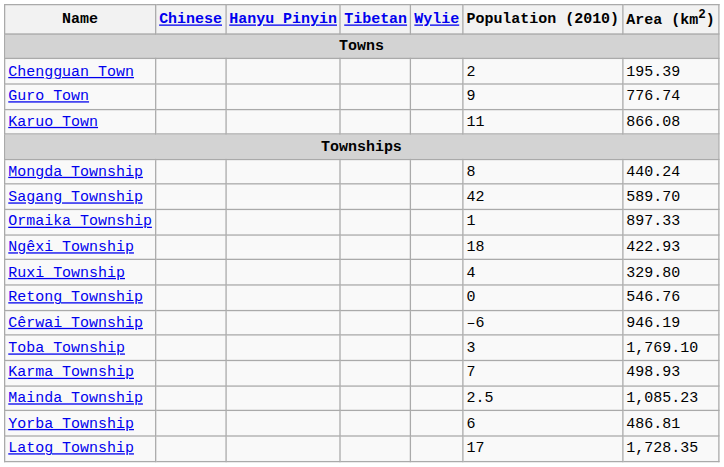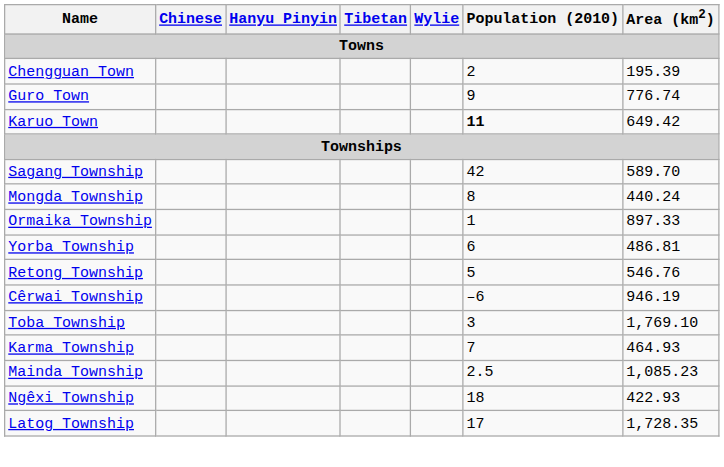Karuo Town | Population (2010): normal -> bold
Karuo Town | Area (km2): 866.08 -> 649.42
rows swapped: Mongda Township <-> Sagang Township
rows swapped: Ngêxi Township <-> Yorba Township
- row: Ruxi Township | 4 | 329.80
Retong Township | Population (2010): 0 -> 5
Karma Township | Area (km2): 498.93 -> 464.93
